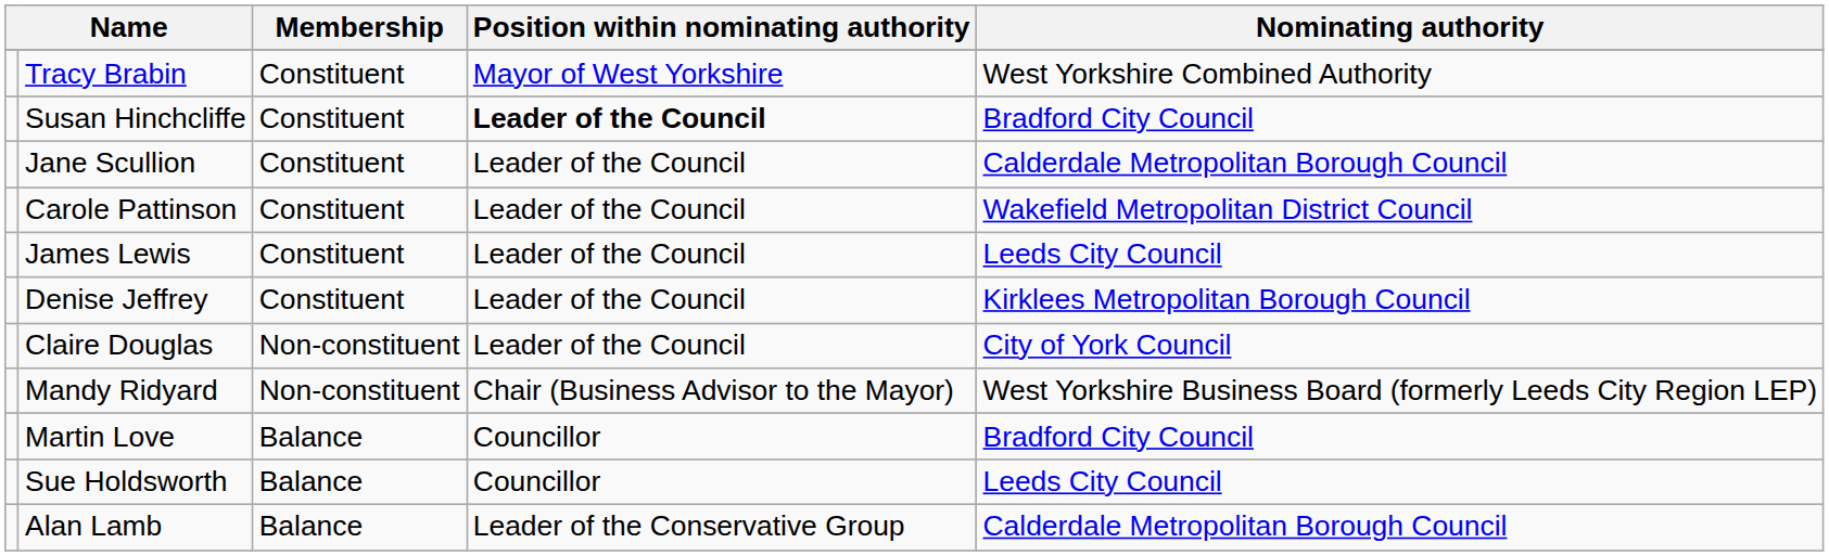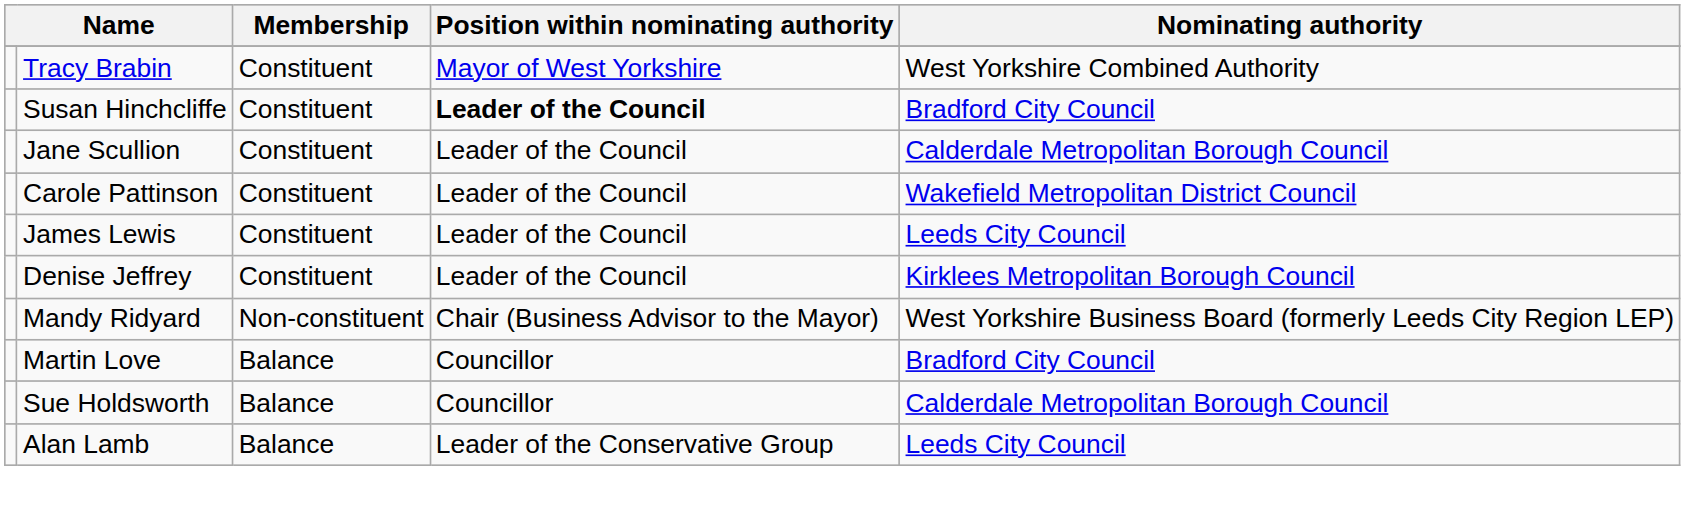- row: Claire Douglas | Non-constituent | Leader of the Council | City of York Council
Sue Holdsworth | Nominating authority: Leeds City Council -> Calderdale Metropolitan Borough Council
Alan Lamb | Nominating authority: Calderdale Metropolitan Borough Council -> Leeds City Council
